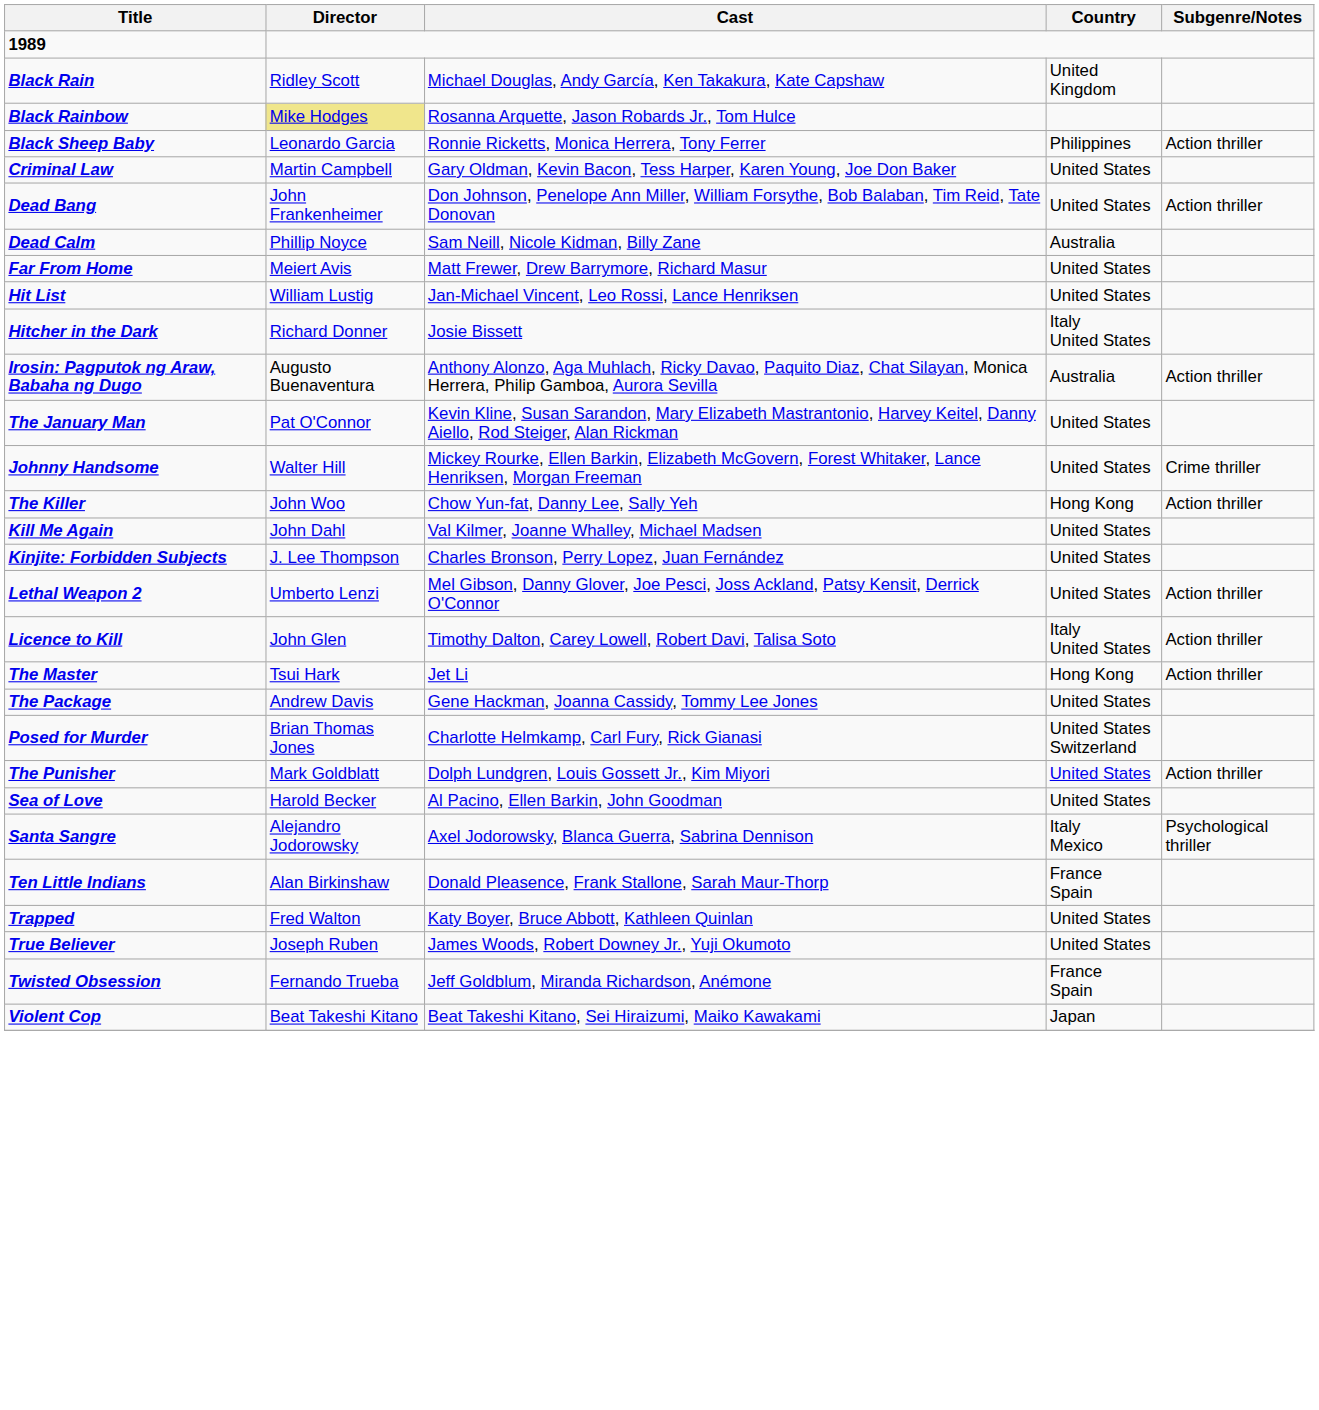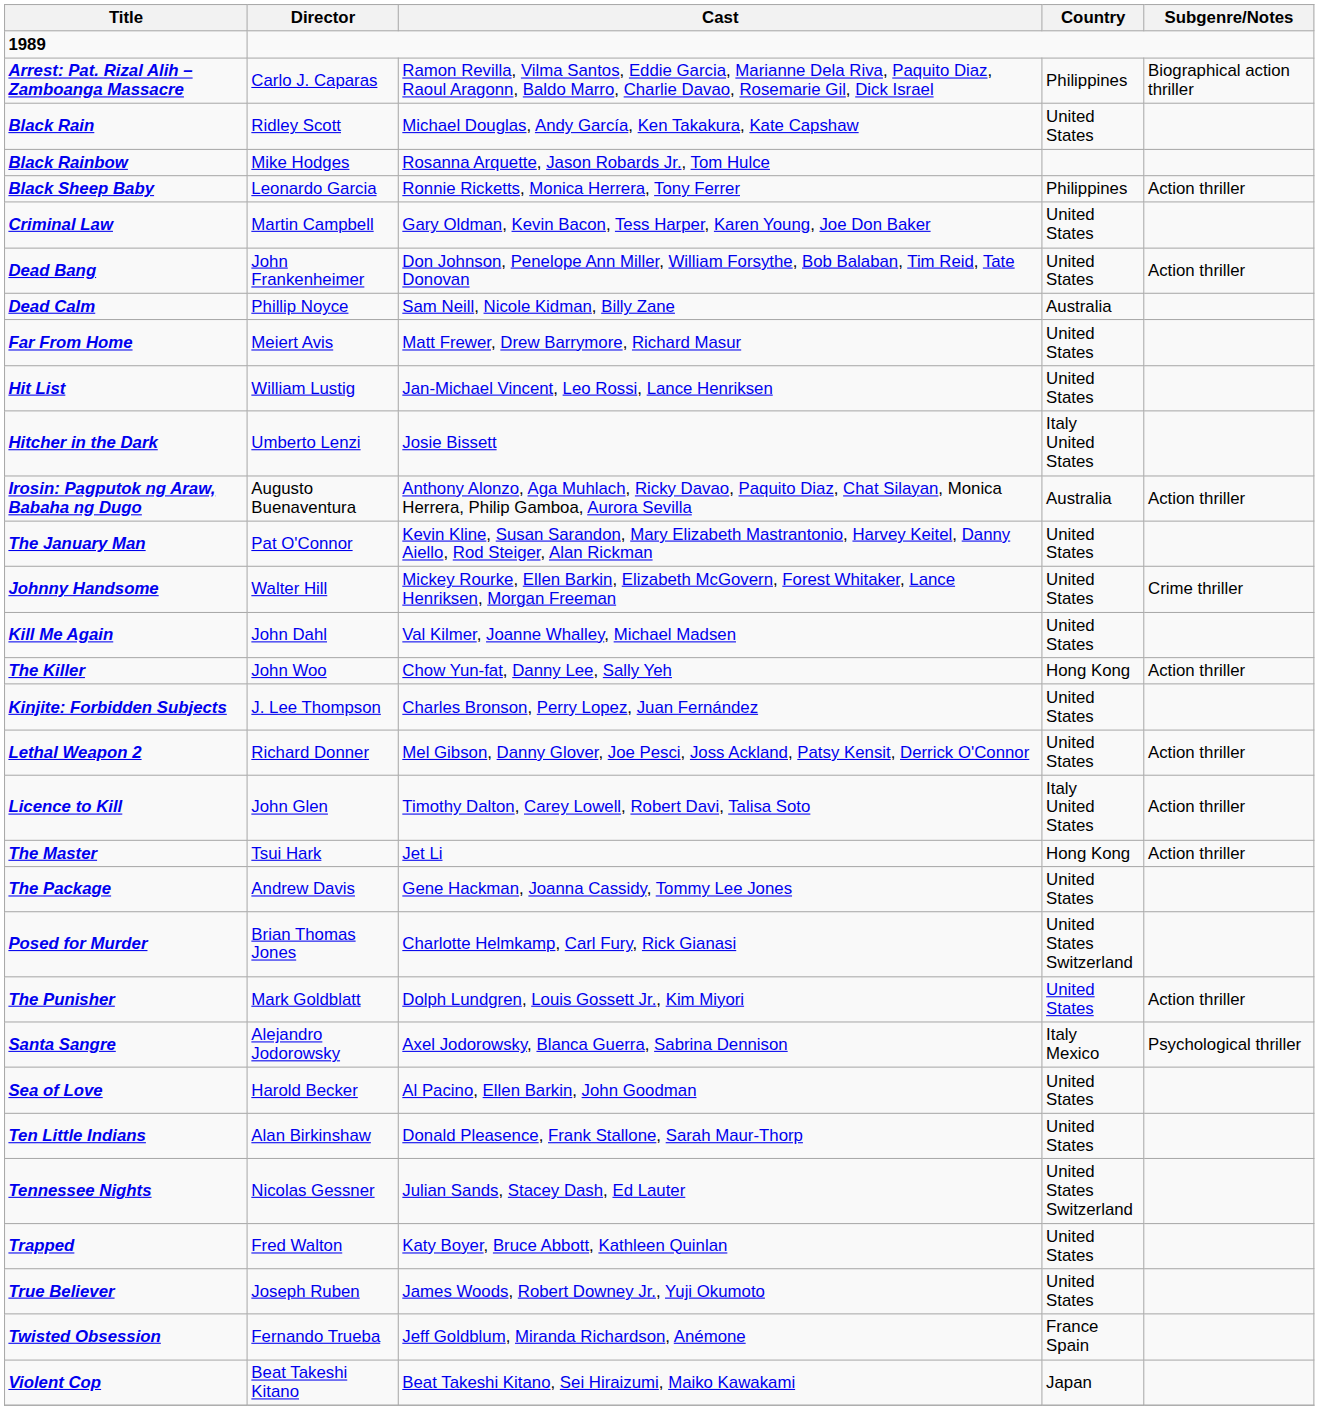+ row: Arrest: Pat. Rizal Alih – Zamboanga Massacre | Carlo J. Caparas | Ramon Revilla, Vilma Santos, Eddie Garcia, Marianne Dela Riva, Paquito Diaz, Raoul Aragonn, Baldo Marro, Charlie Davao, Rosemarie Gil, Dick Israel | Philippines | Biographical action thriller
Black Rain | Country: United Kingdom -> United States
Black Rainbow | Director: khaki background -> no background
Hitcher in the Dark | Director: Richard Donner -> Umberto Lenzi
rows swapped: Kill Me Again <-> The Killer
Lethal Weapon 2 | Director: Umberto Lenzi -> Richard Donner
rows swapped: Santa Sangre <-> Sea of Love
Ten Little Indians | Country: France Spain -> United States
+ row: Tennessee Nights | Nicolas Gessner | Julian Sands, Stacey Dash, Ed Lauter | United States Switzerland
